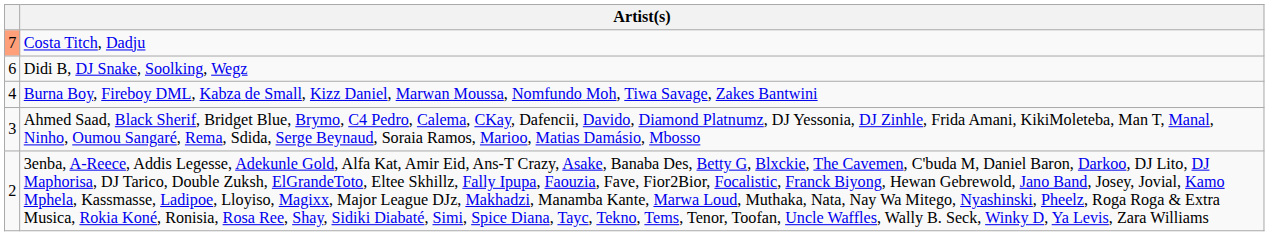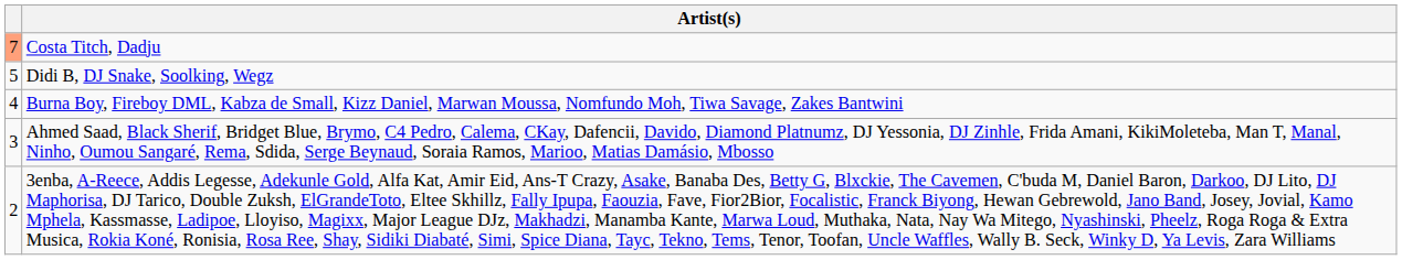Didi B, DJ Snake, Soolking, Wegz | column 1: 6 -> 5
